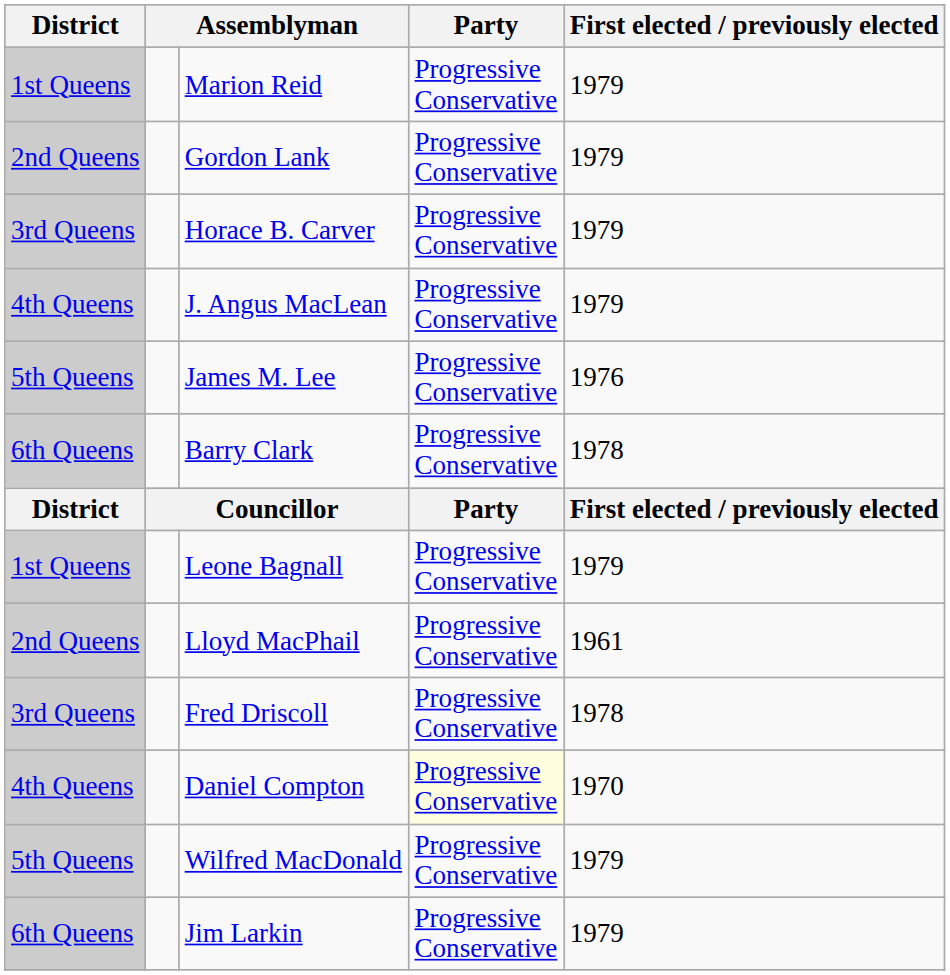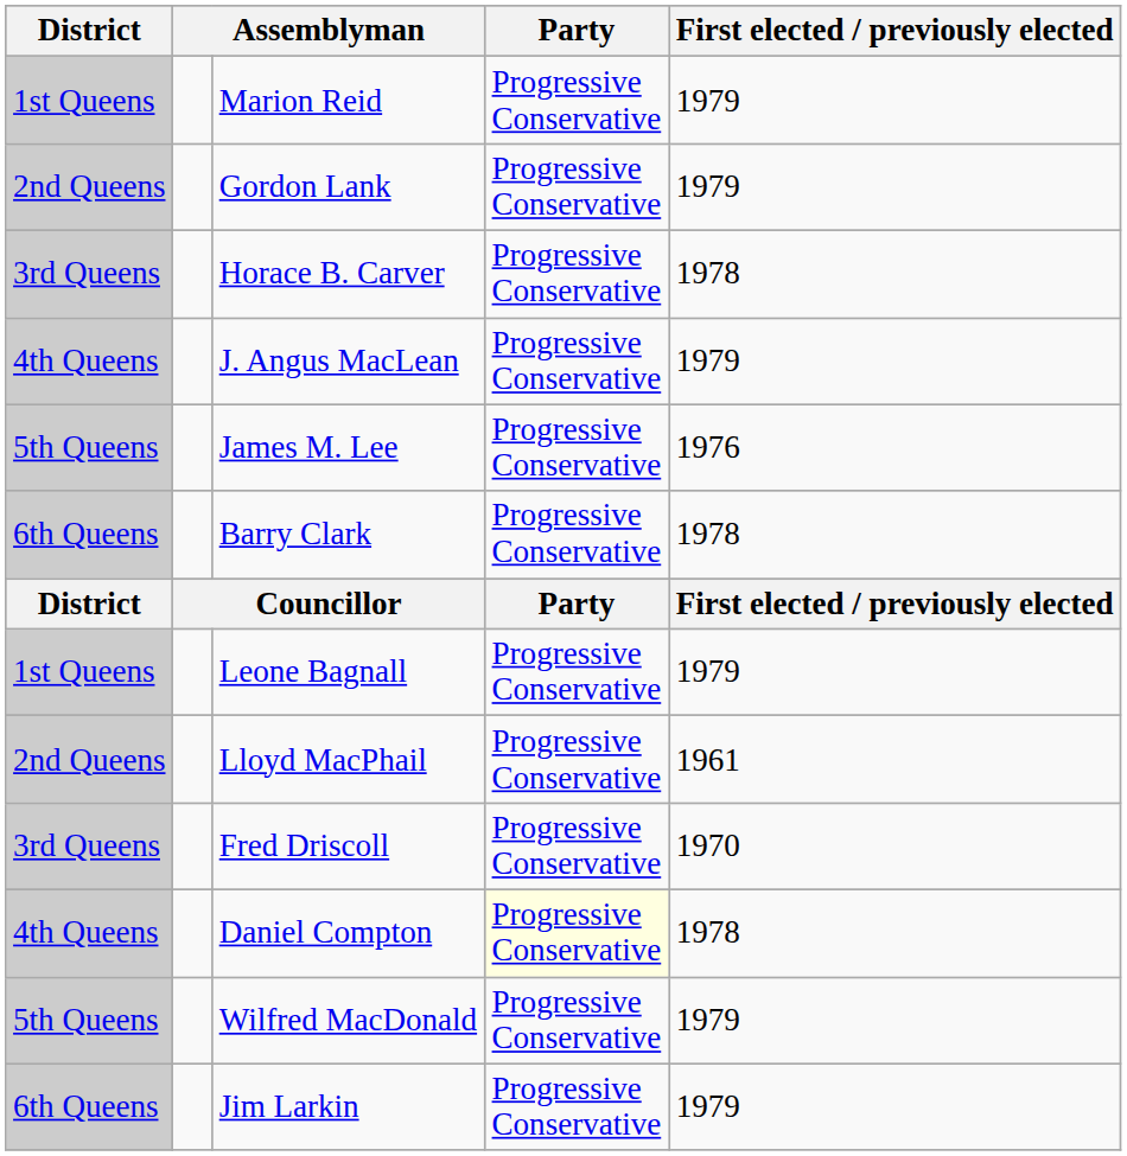Horace B. Carver | First elected / previously elected: 1979 -> 1978
Fred Driscoll | First elected / previously elected: 1978 -> 1970
Daniel Compton | First elected / previously elected: 1970 -> 1978
